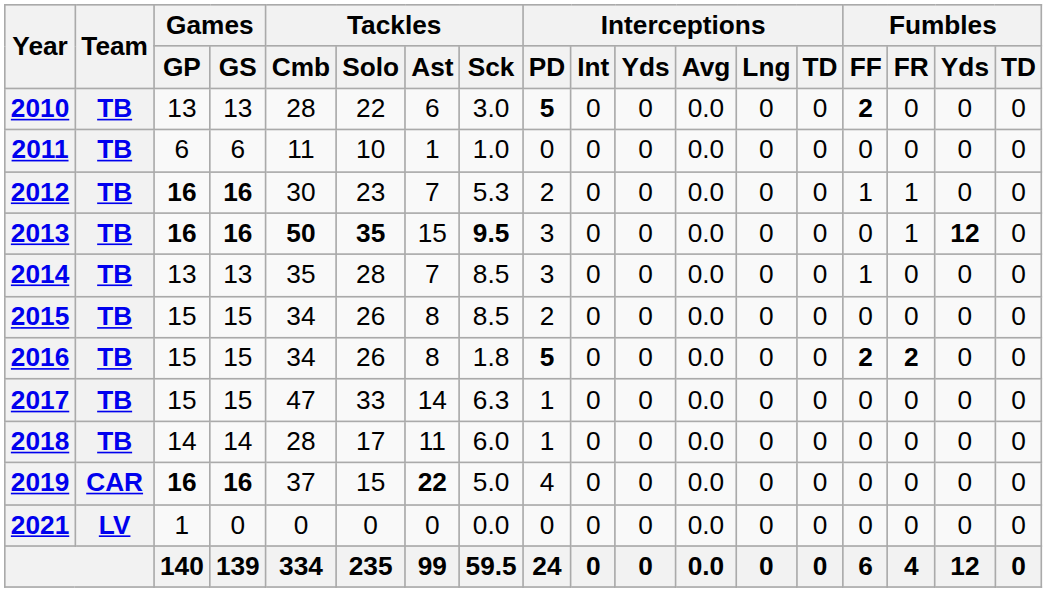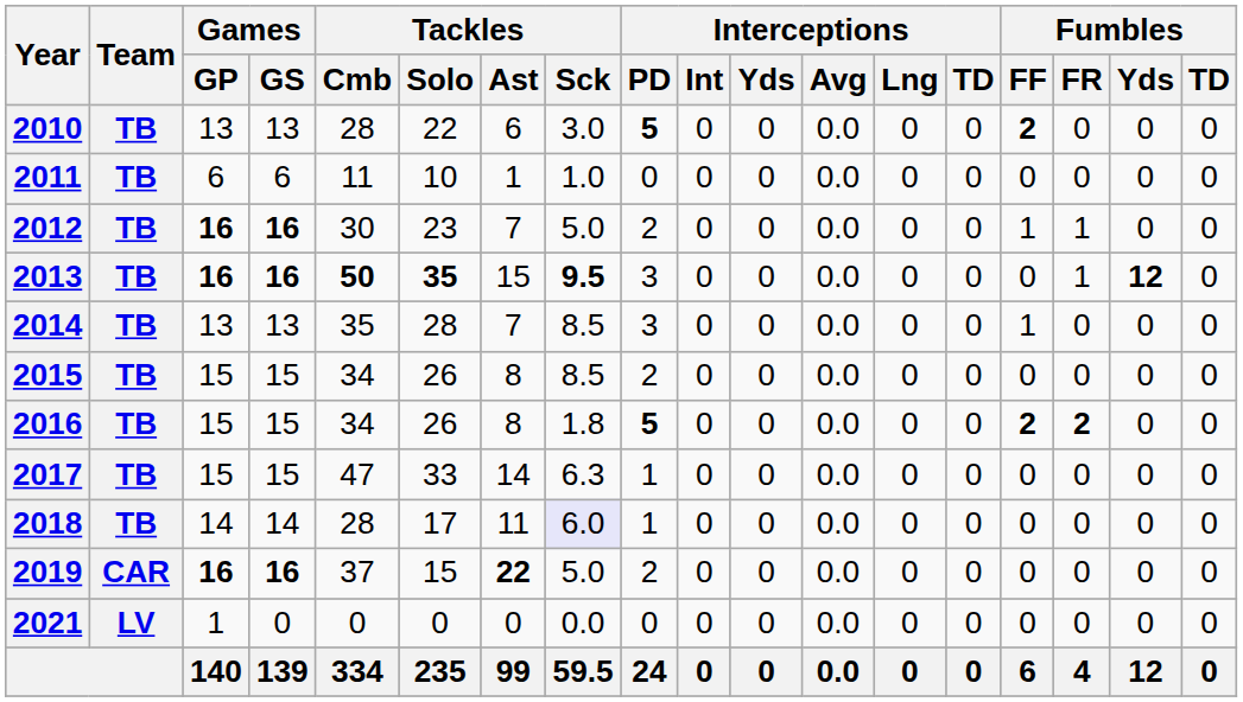2012 | Tackles / Sck: 5.3 -> 5.0
2018 | Tackles / Sck: no background -> lavender background
2019 | Interceptions / PD: 4 -> 2
